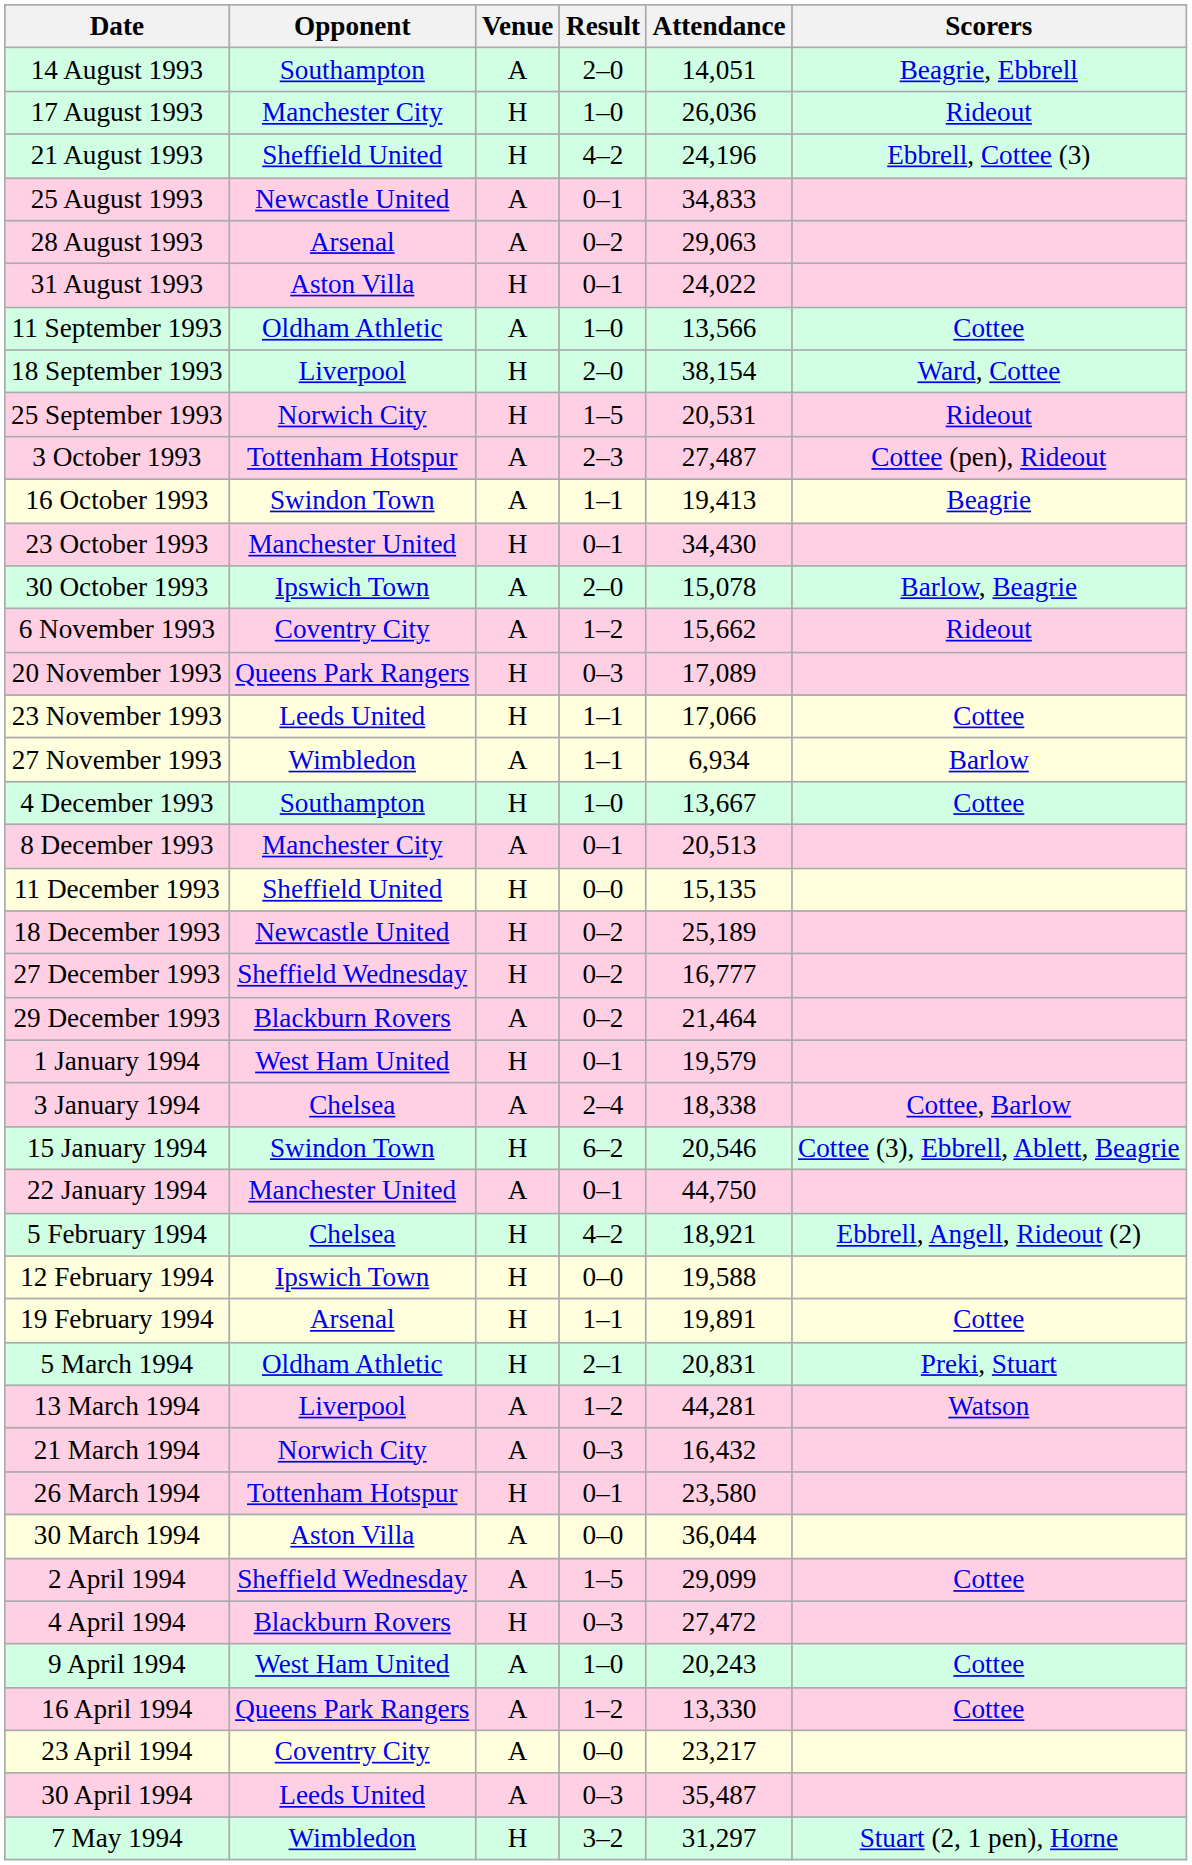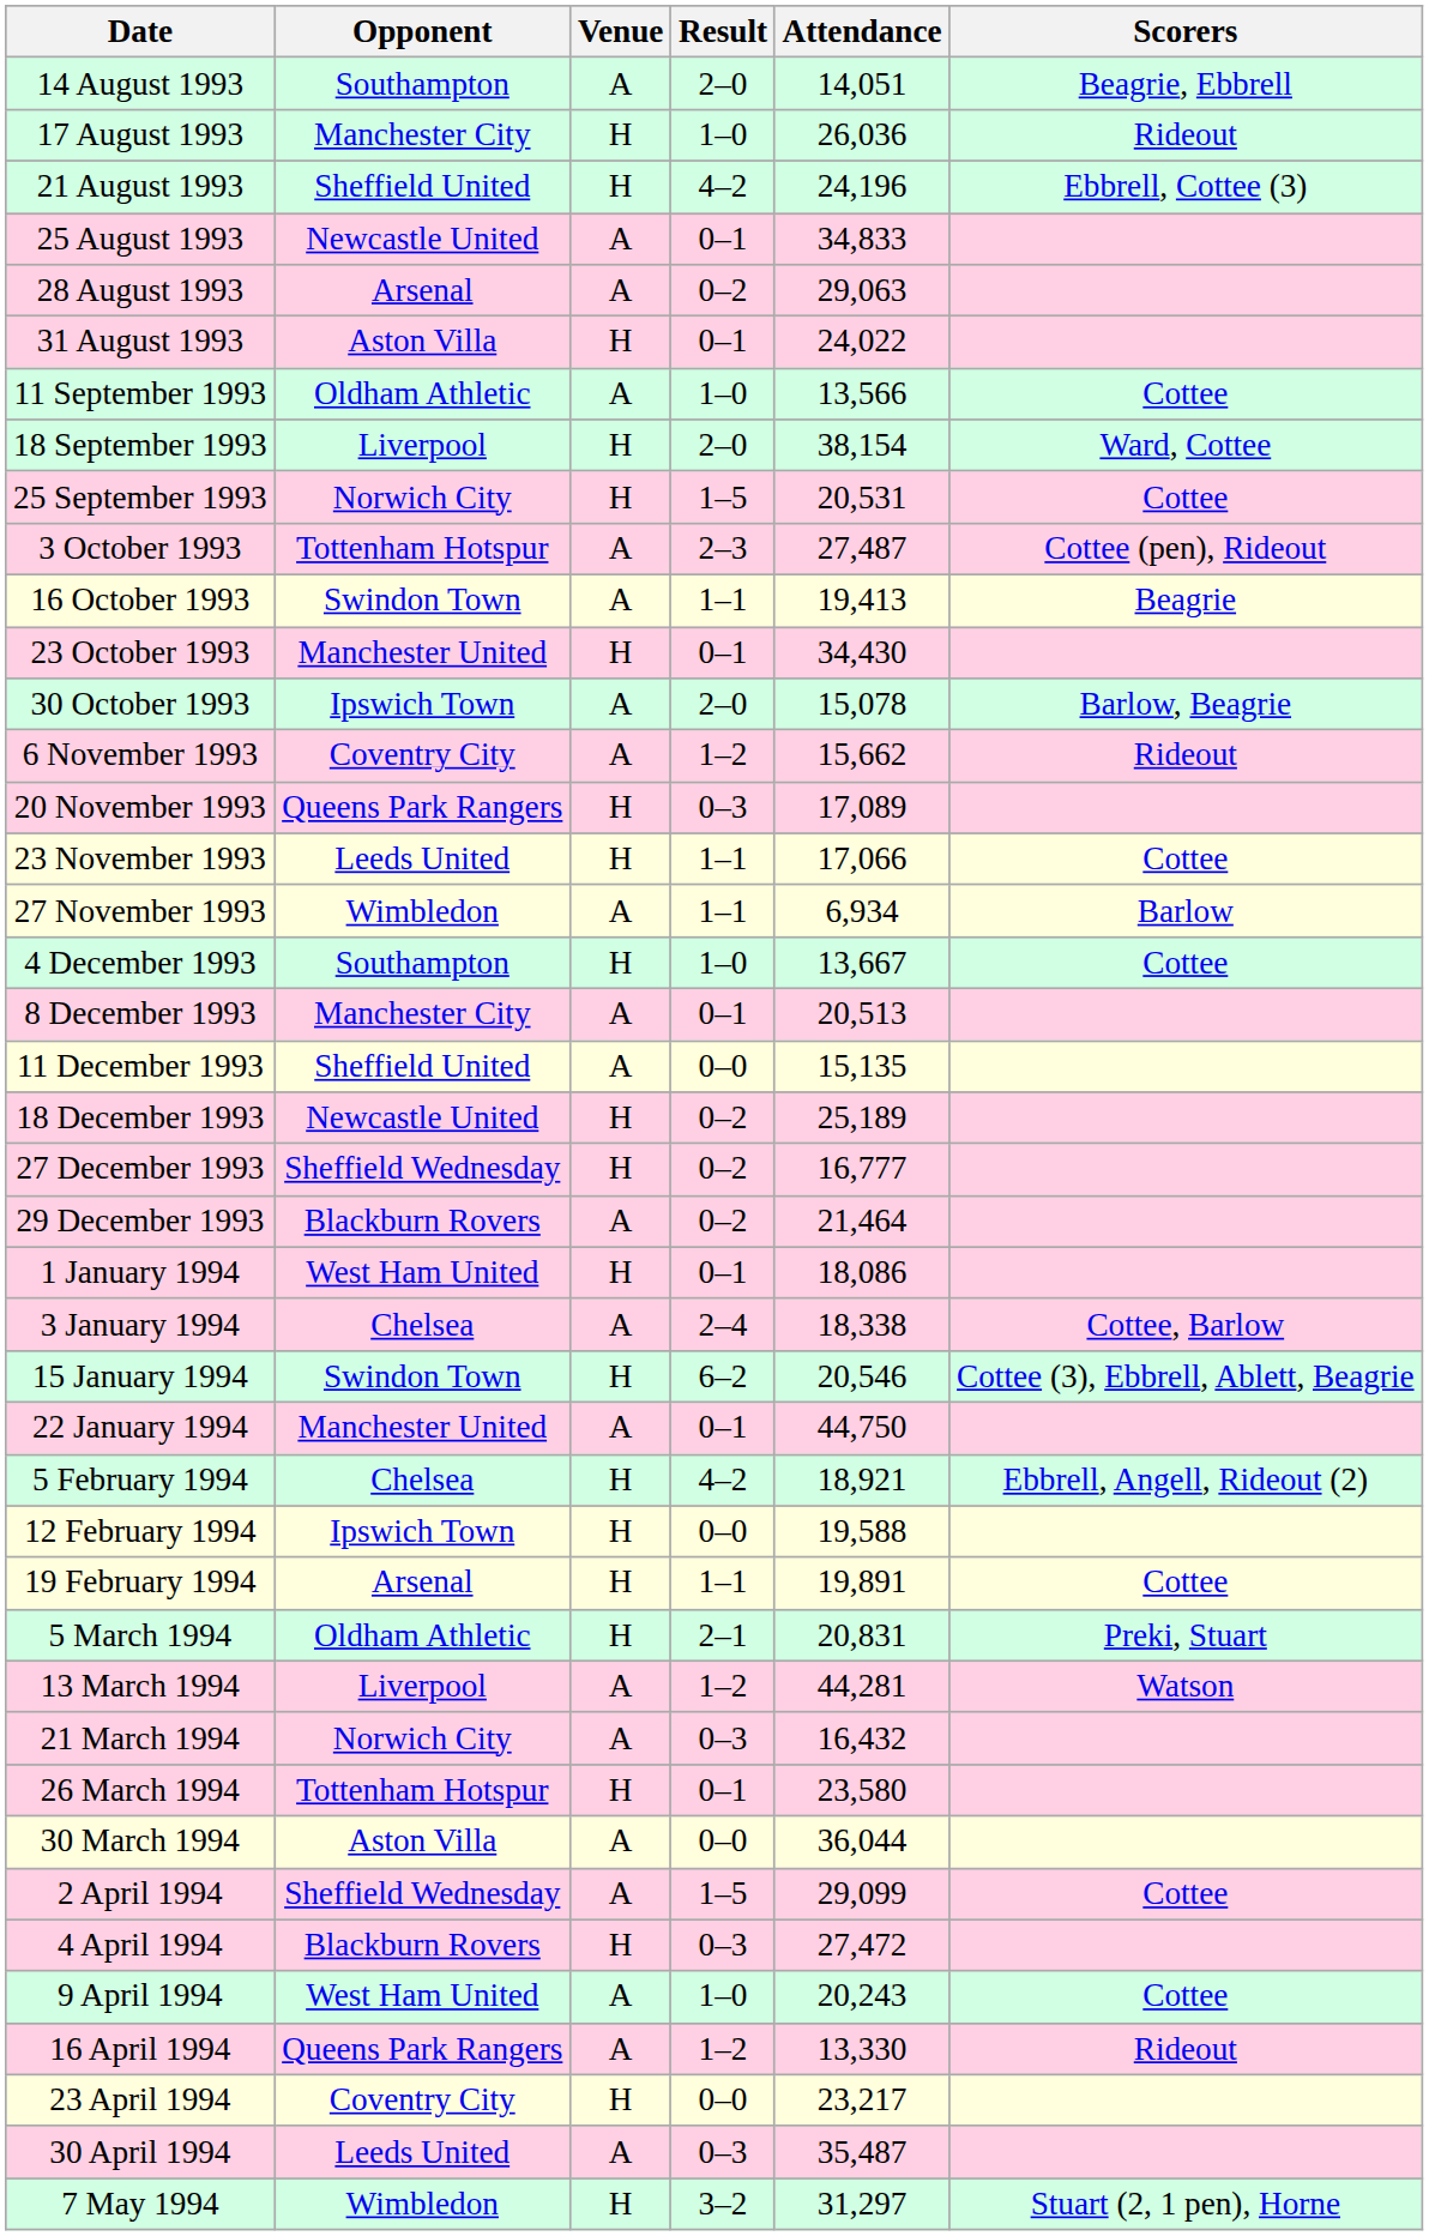25 September 1993 | Scorers: Rideout -> Cottee
11 December 1993 | Venue: H -> A
1 January 1994 | Attendance: 19,579 -> 18,086
16 April 1994 | Scorers: Cottee -> Rideout
23 April 1994 | Venue: A -> H
